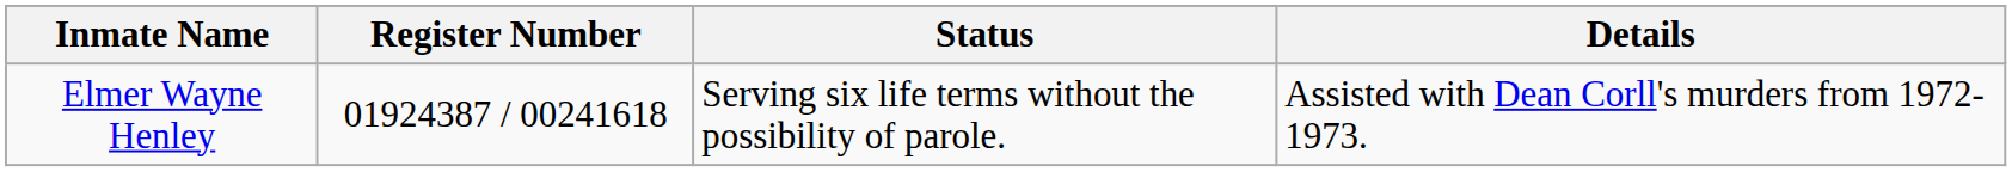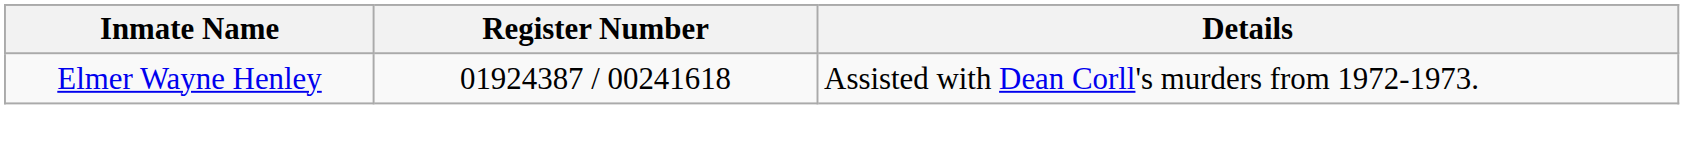- column: Status | Serving six life terms without the possibility of parole.
